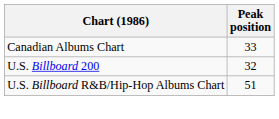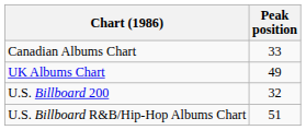+ row: UK Albums Chart | 49
